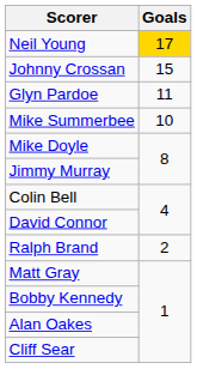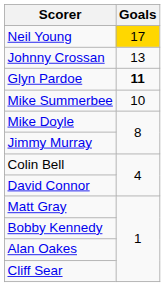Johnny Crossan | Goals: 15 -> 13
Glyn Pardoe | Goals: normal -> bold
- row: Ralph Brand | 2
